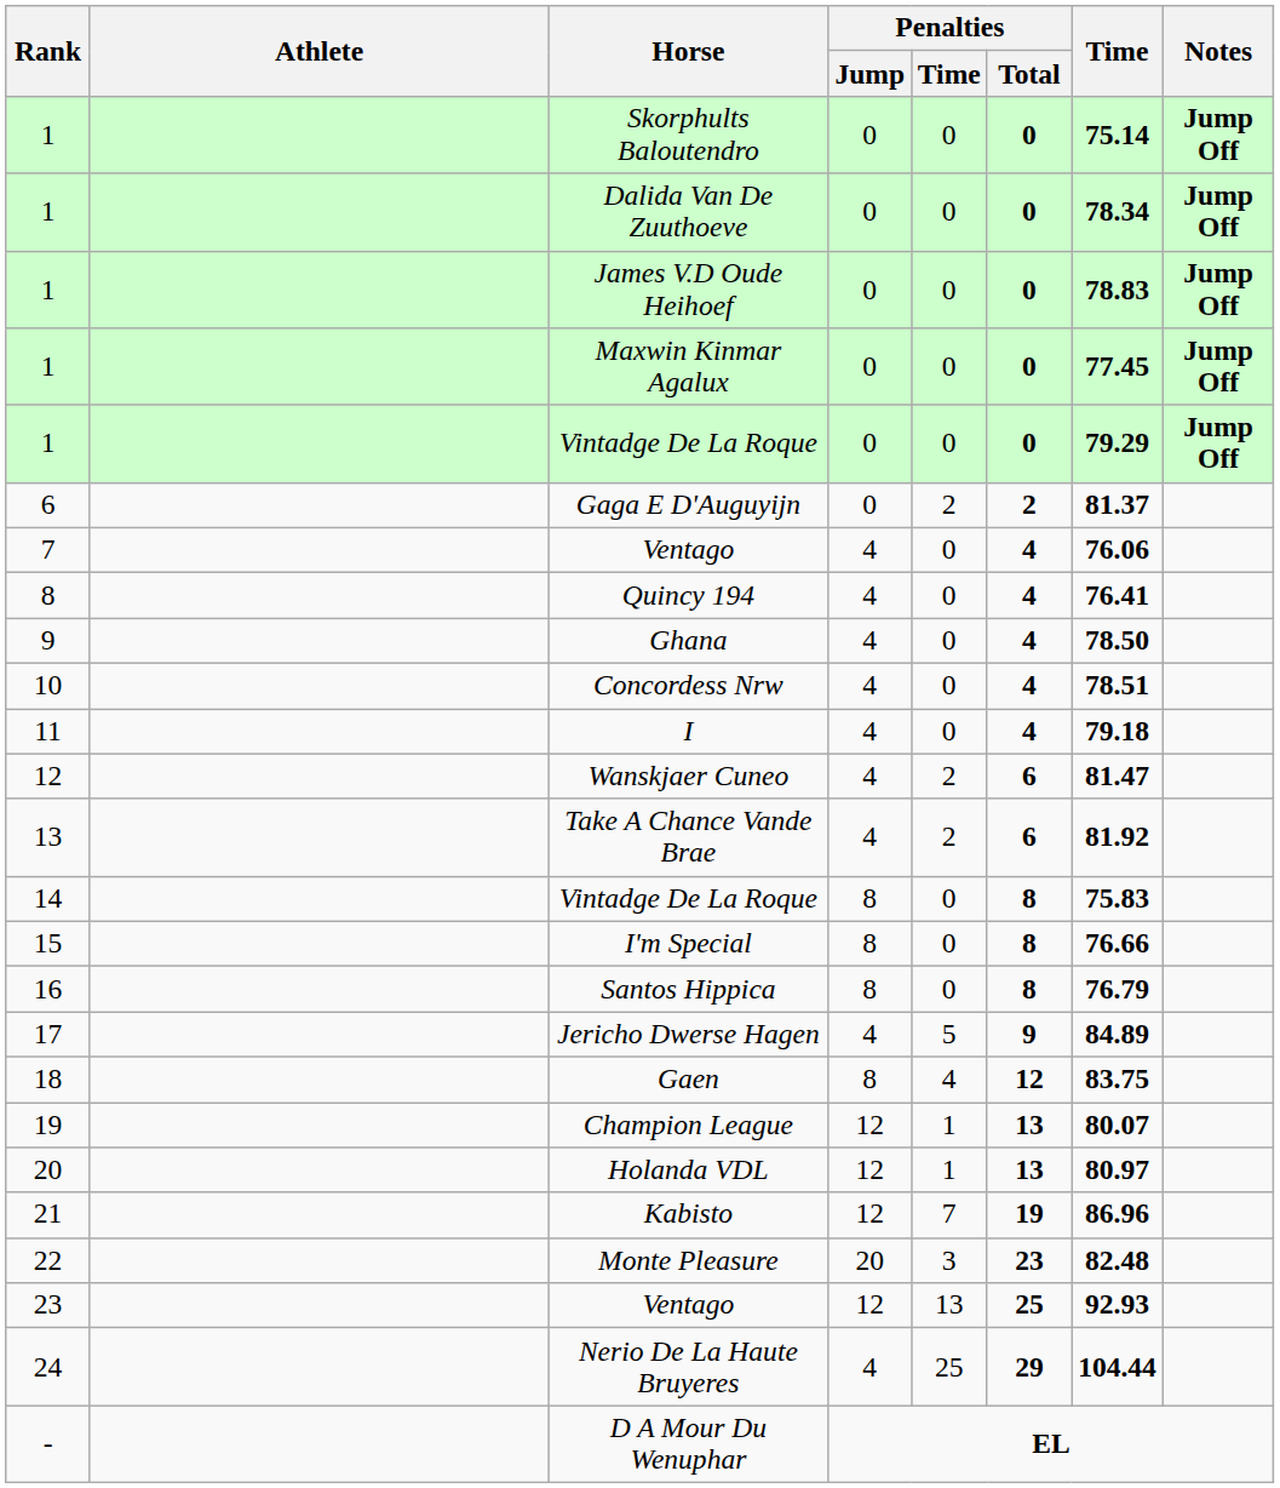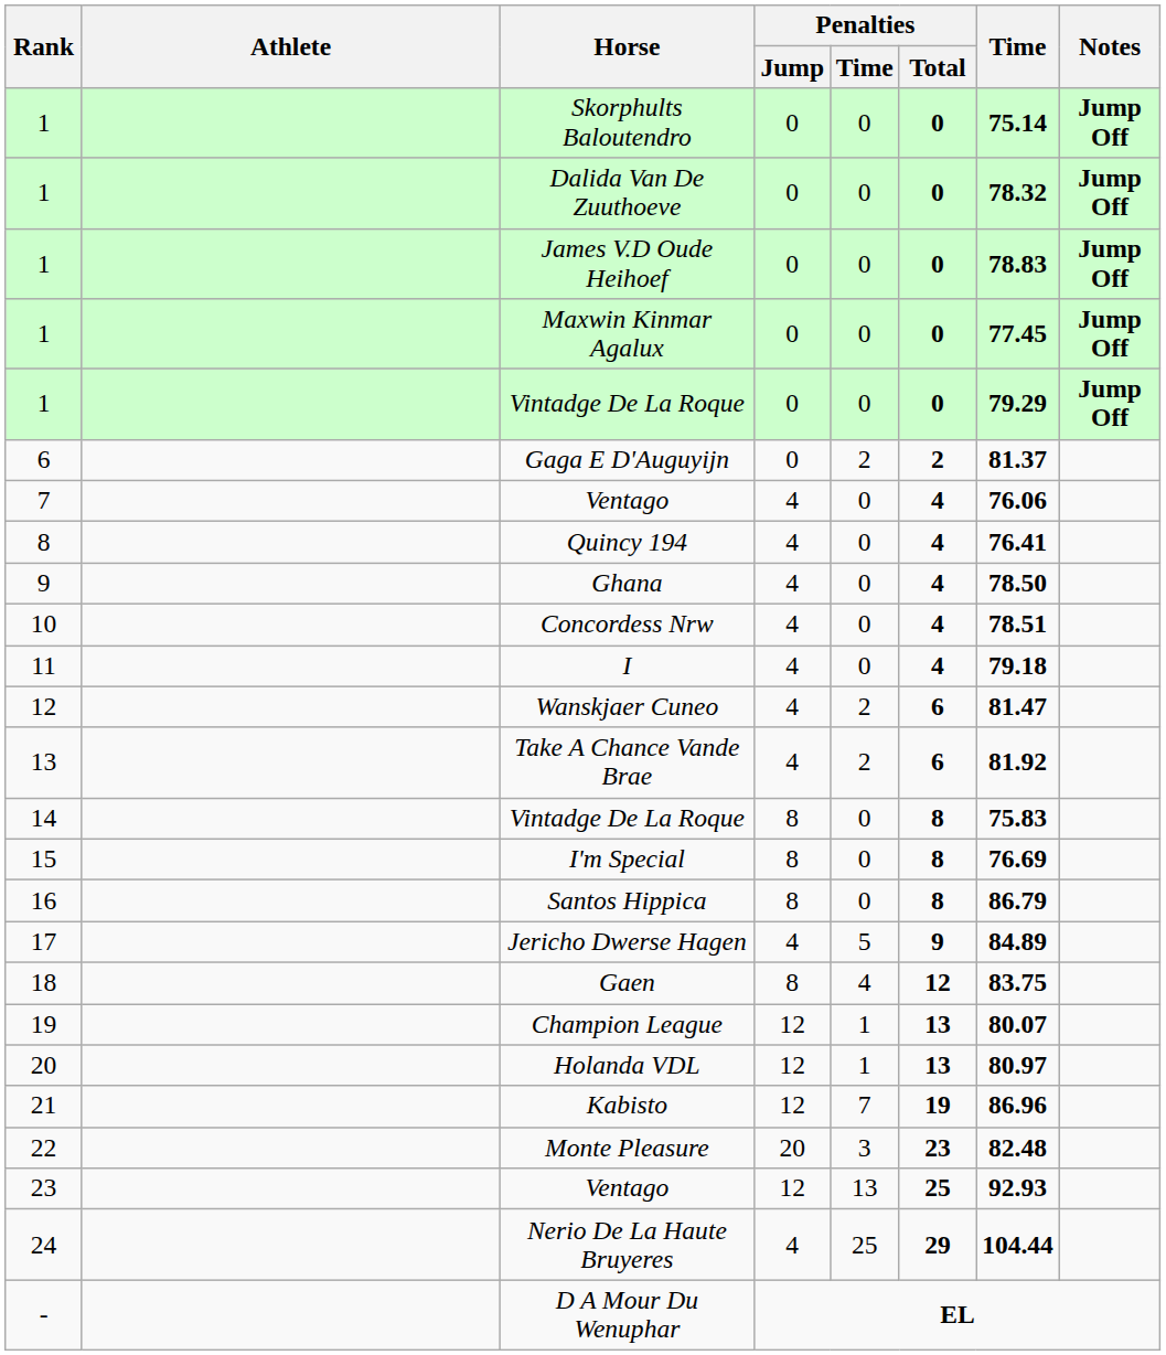Dalida Van De Zuuthoeve | Time: 78.34 -> 78.32
I'm Special | Time: 76.66 -> 76.69
Santos Hippica | Time: 76.79 -> 86.79
